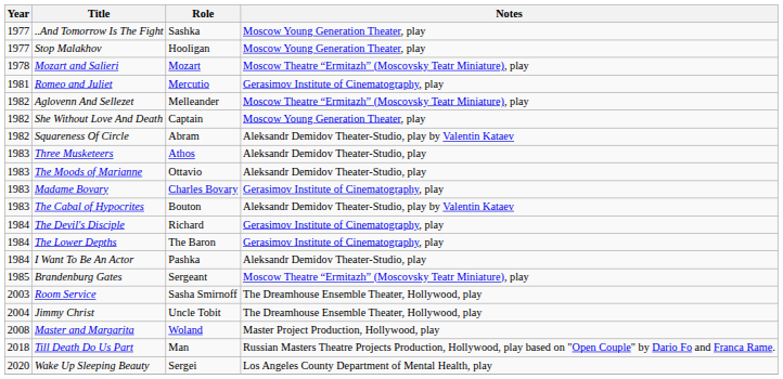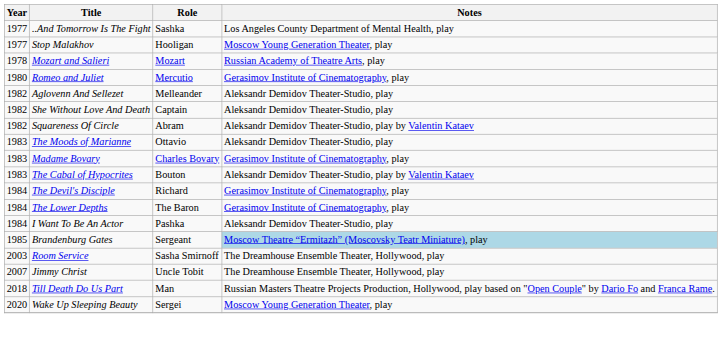..And Tomorrow Is The Fight | Notes: Moscow Young Generation Theater, play -> Los Angeles County Department of Mental Health, play
Mozart and Salieri | Notes: Moscow Theatre “Ermitazh” (Moscovsky Teatr Miniature), play -> Russian Academy of Theatre Arts, play
Romeo and Juliet | Year: 1981 -> 1980
Aglovenn And Sellezet | Notes: Moscow Theatre “Ermitazh” (Moscovsky Teatr Miniature), play -> Aleksandr Demidov Theater-Studio, play
She Without Love And Death | Notes: Moscow Young Generation Theater, play -> Aleksandr Demidov Theater-Studio, play
- row: 1983 | Three Musketeers | Athos | Aleksandr Demidov Theater-Studio, play
Brandenburg Gates | Notes: no background -> lightblue background
Jimmy Christ | Year: 2004 -> 2007
- row: 2008 | Master and Margarita | Woland | Master Project Production, Hollywood, play
Wake Up Sleeping Beauty | Notes: Los Angeles County Department of Mental Health, play -> Moscow Young Generation Theater, play
